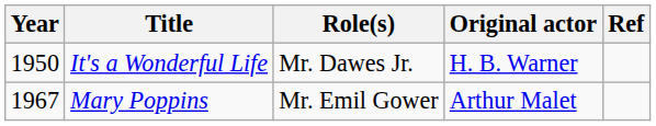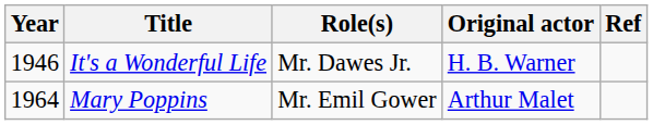It's a Wonderful Life | Year: 1950 -> 1946
Mary Poppins | Year: 1967 -> 1964
